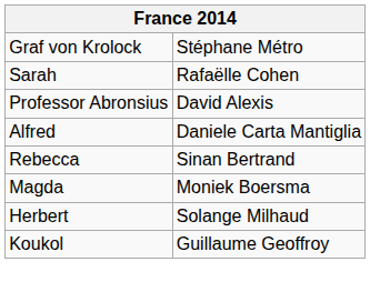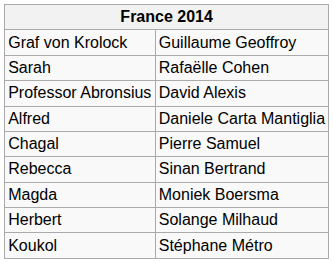Graf von Krolock | column 2: Stéphane Métro -> Guillaume Geoffroy
+ row: Chagal | Pierre Samuel
Koukol | column 2: Guillaume Geoffroy -> Stéphane Métro
